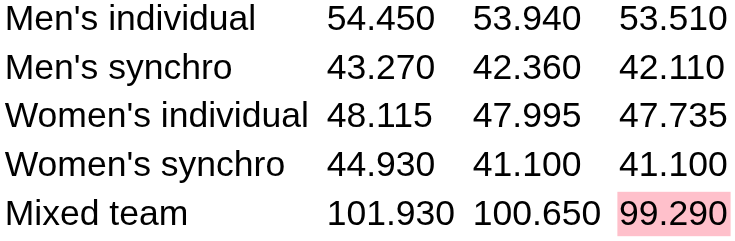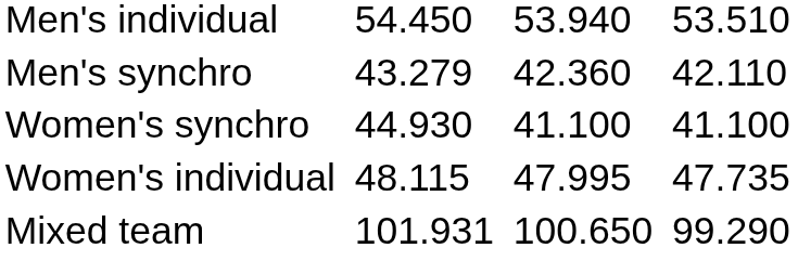Men's synchro | column 3: 43.270 -> 43.279
rows swapped: Women's individual <-> Women's synchro
Mixed team | column 3: 101.930 -> 101.931
Mixed team | column 7: pink background -> no background
